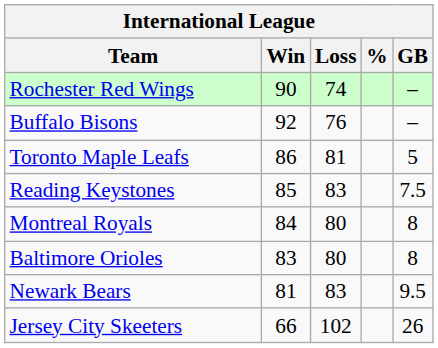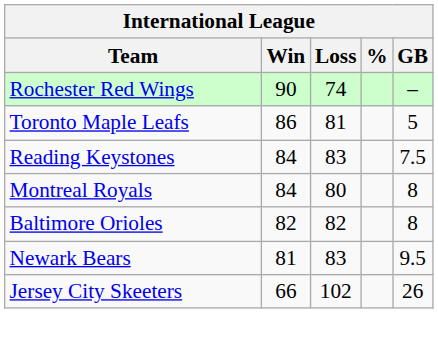- row: Buffalo Bisons | 92 | 76 | –
Reading Keystones | Win: 85 -> 84
Baltimore Orioles | Win: 83 -> 82
Baltimore Orioles | Loss: 80 -> 82
